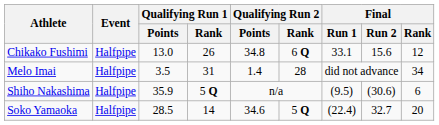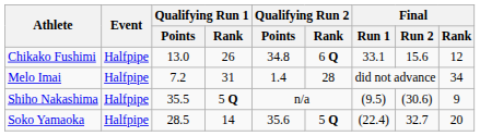Melo Imai | Qualifying Run 1 / Points: 3.5 -> 7.2
Shiho Nakashima | Qualifying Run 1 / Points: 35.9 -> 35.5
Shiho Nakashima | Final / Rank: 6 -> 9
Soko Yamaoka | Qualifying Run 2 / Points: 34.6 -> 35.6
